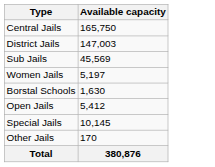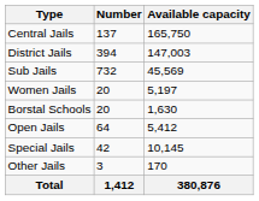+ column: Number | 137 | 394 | 732 | 20 | 20 | 64 | 42 | 3 | 1,412
